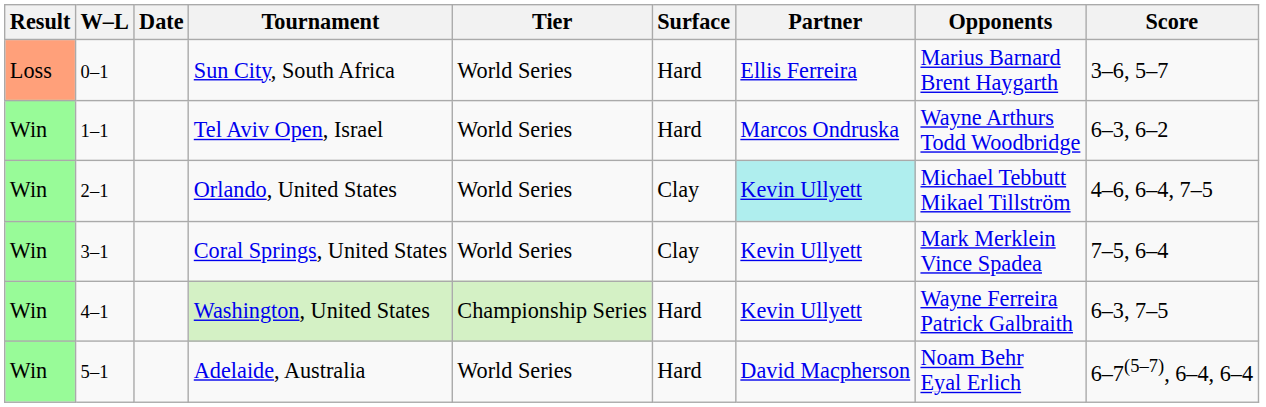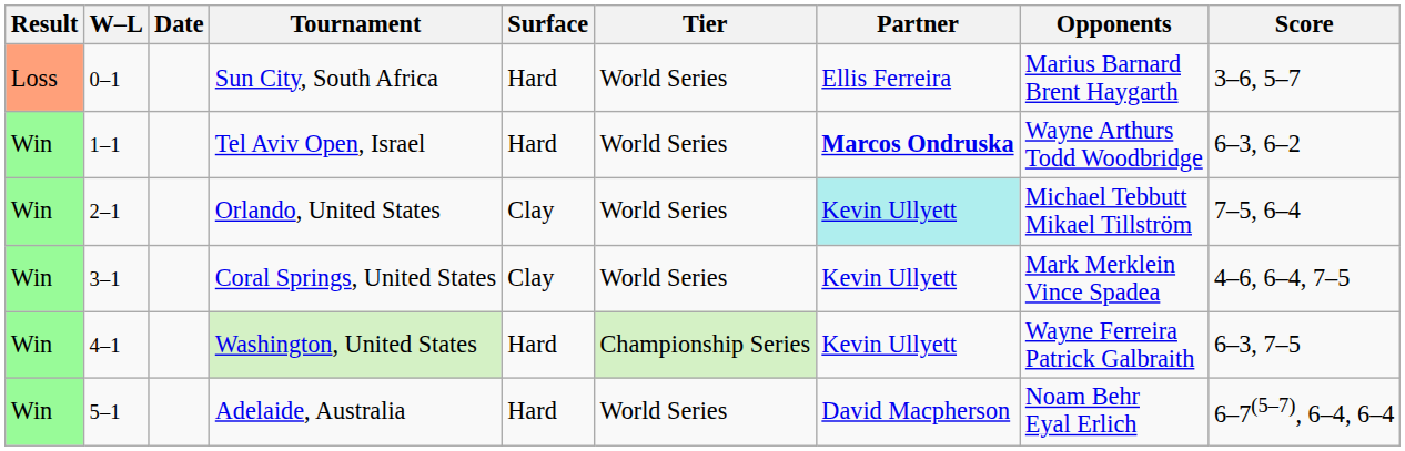columns swapped: Tier <-> Surface
Tel Aviv Open, Israel | Partner: normal -> bold
Orlando, United States | Score: 4–6, 6–4, 7–5 -> 7–5, 6–4
Coral Springs, United States | Score: 7–5, 6–4 -> 4–6, 6–4, 7–5
